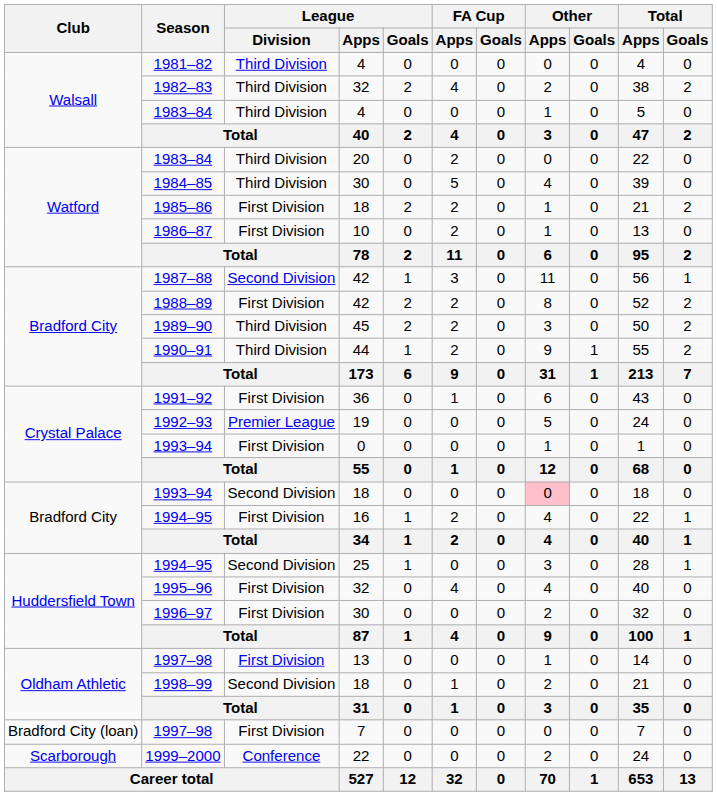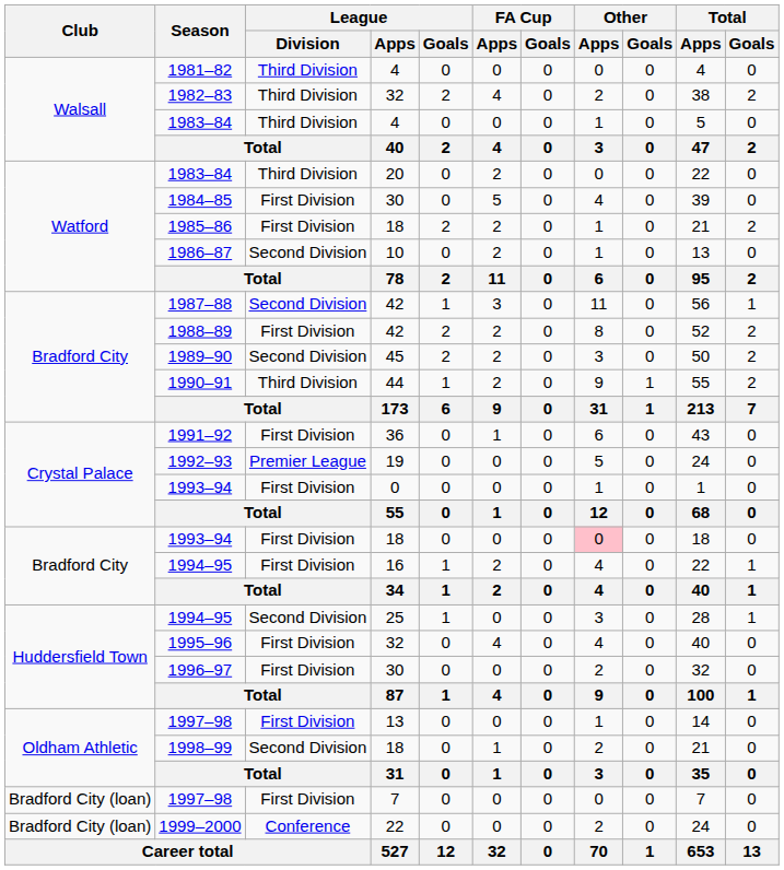1984–85 | League / Division: Third Division -> First Division
1986–87 | League / Division: First Division -> Second Division
1989–90 | League / Division: Third Division -> Second Division
1993–94 / 18 | League / Division: Second Division -> First Division
1999–2000 | Club: Scarborough -> Bradford City (loan)
